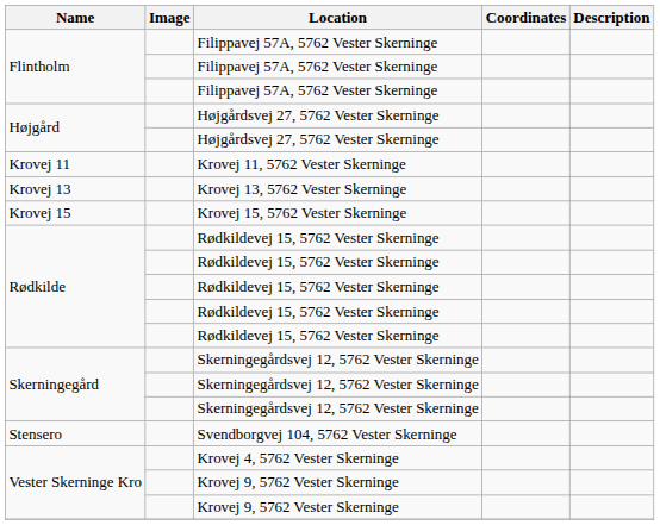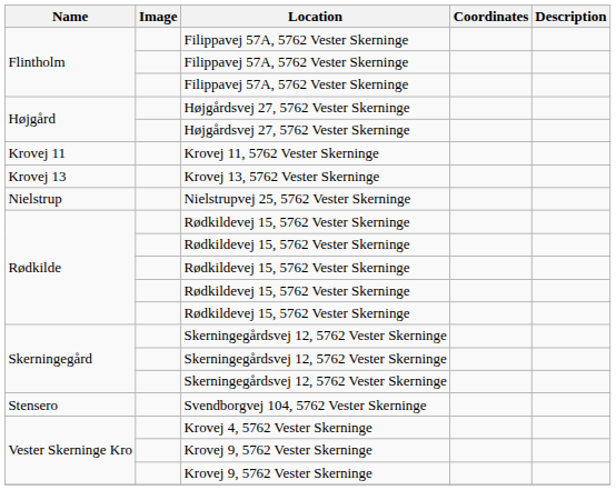- row: Krovej 15 | Krovej 15, 5762 Vester Skerninge
+ row: Nielstrup | Nielstrupvej 25, 5762 Vester Skerninge
